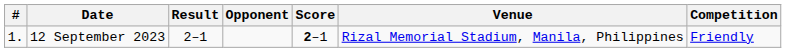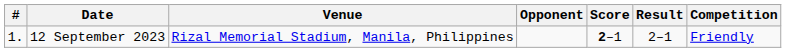columns swapped: Venue <-> Result
